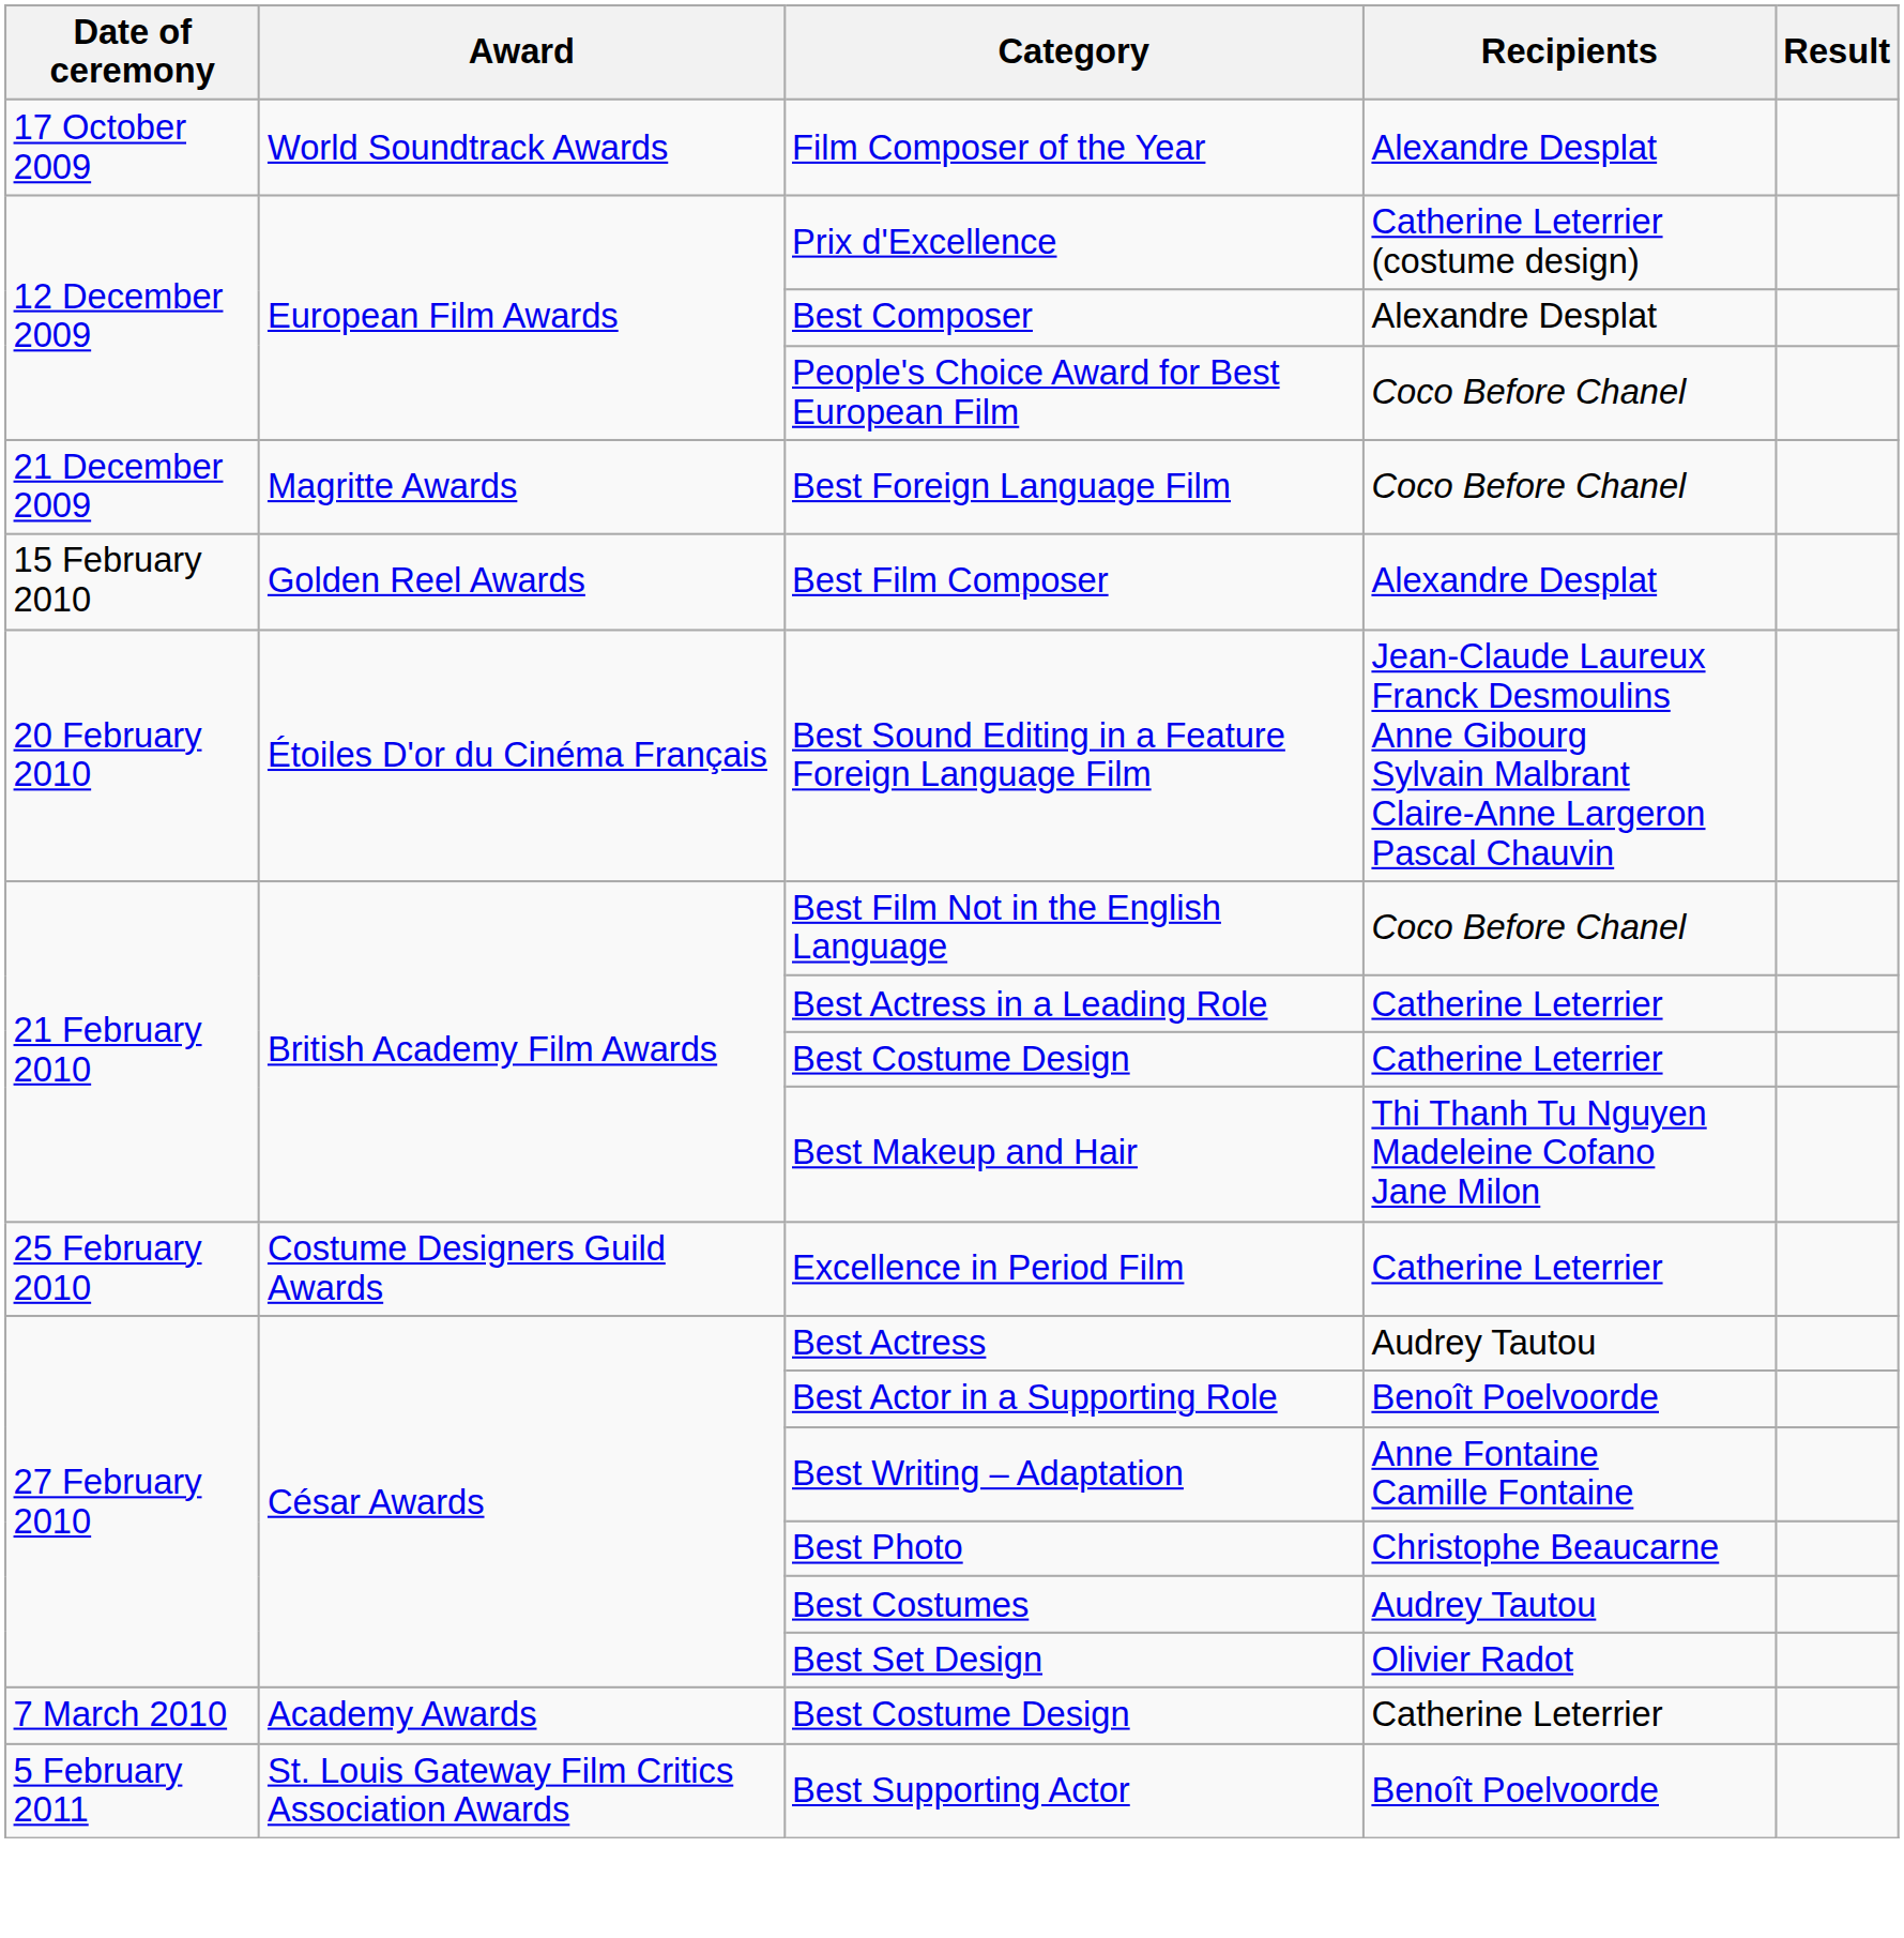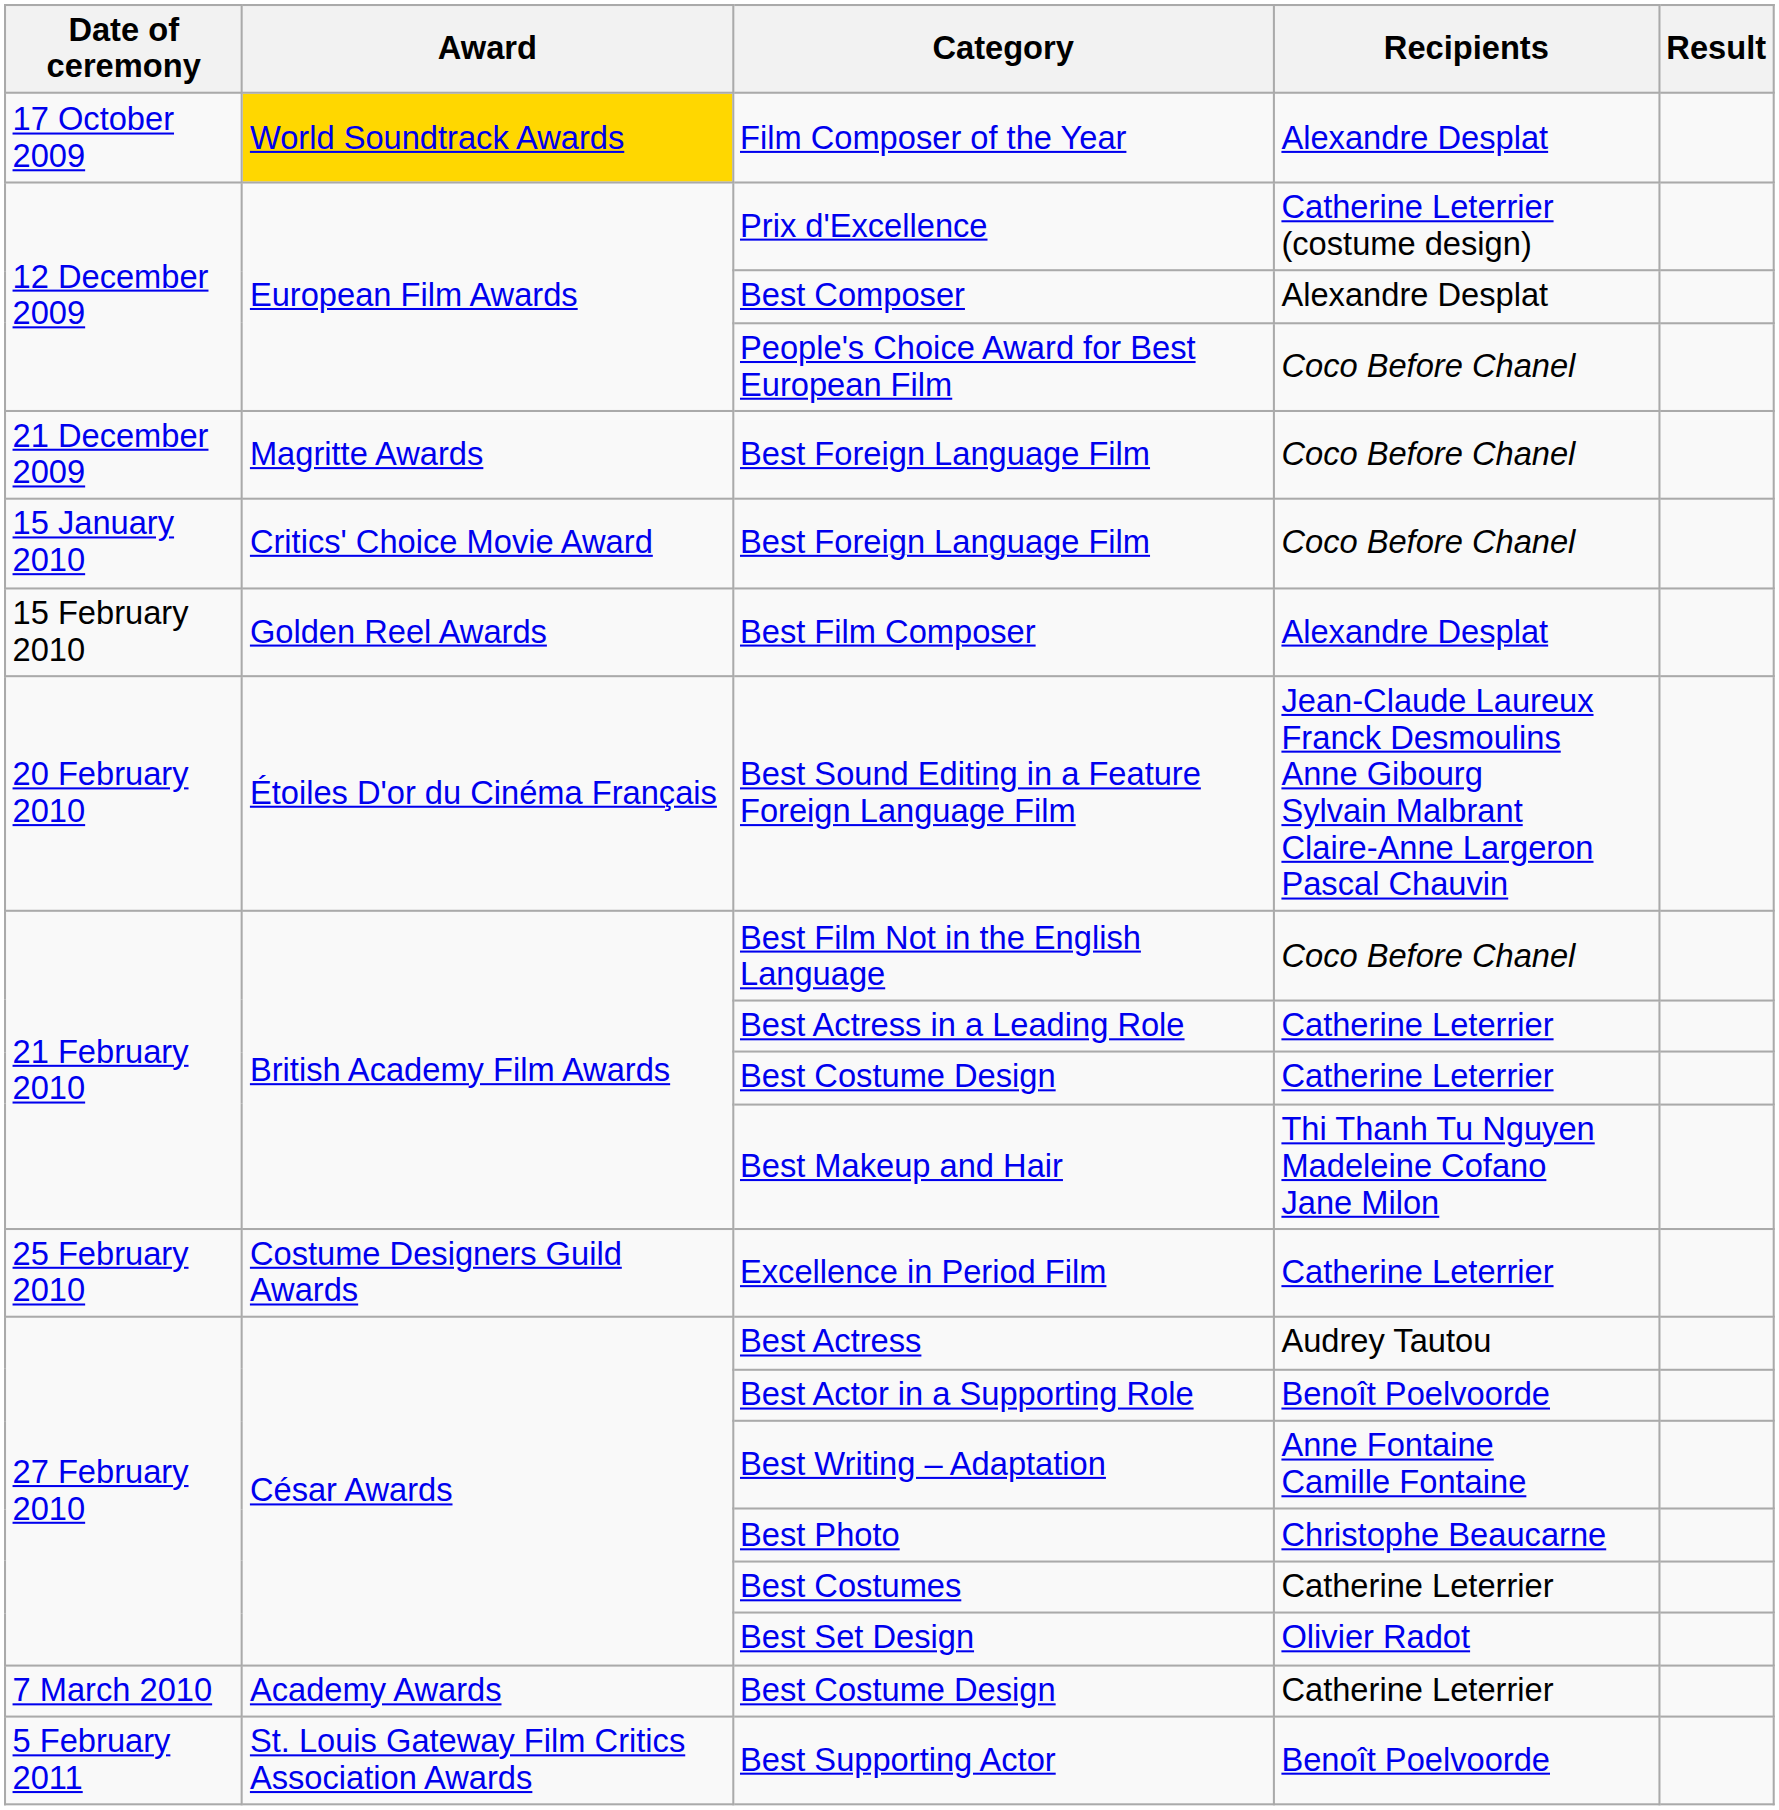Film Composer of the Year | Award: no background -> gold background
+ row: 15 January 2010 | Critics' Choice Movie Award | Best Foreign Language Film | Coco Before Chanel
Best Costumes | Recipients: Audrey Tautou -> Catherine Leterrier
